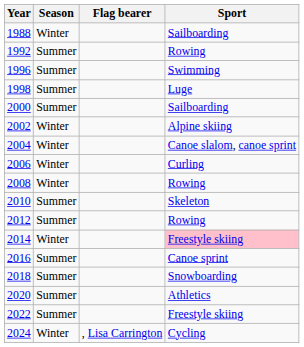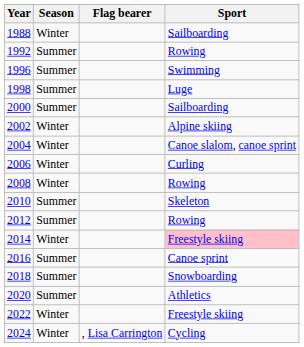2022 | Season: Summer -> Winter
